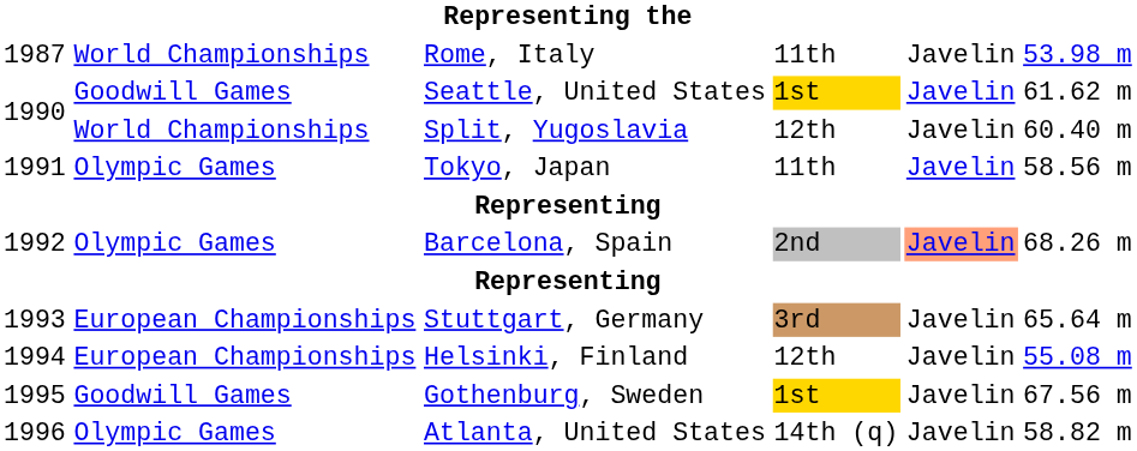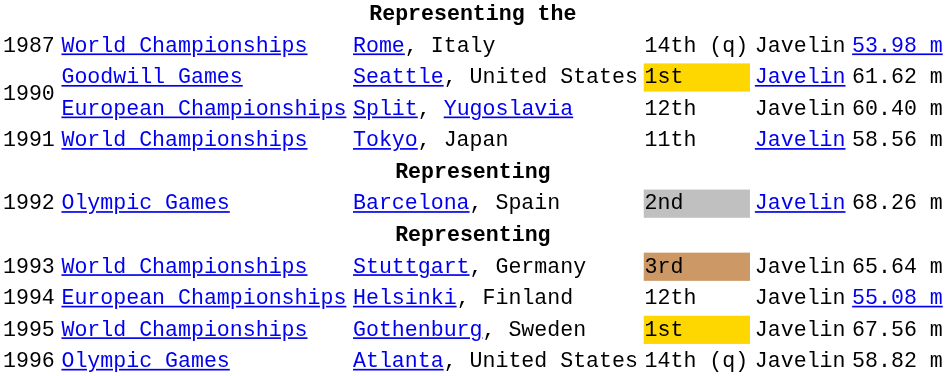Rome, Italy | column 4: 11th -> 14th (q)
Split, Yugoslavia | column 2: World Championships -> European Championships
Tokyo, Japan | column 2: Olympic Games -> World Championships
Barcelona, Spain | column 5: lightsalmon background -> no background
Stuttgart, Germany | column 2: European Championships -> World Championships
Gothenburg, Sweden | column 2: Goodwill Games -> World Championships
